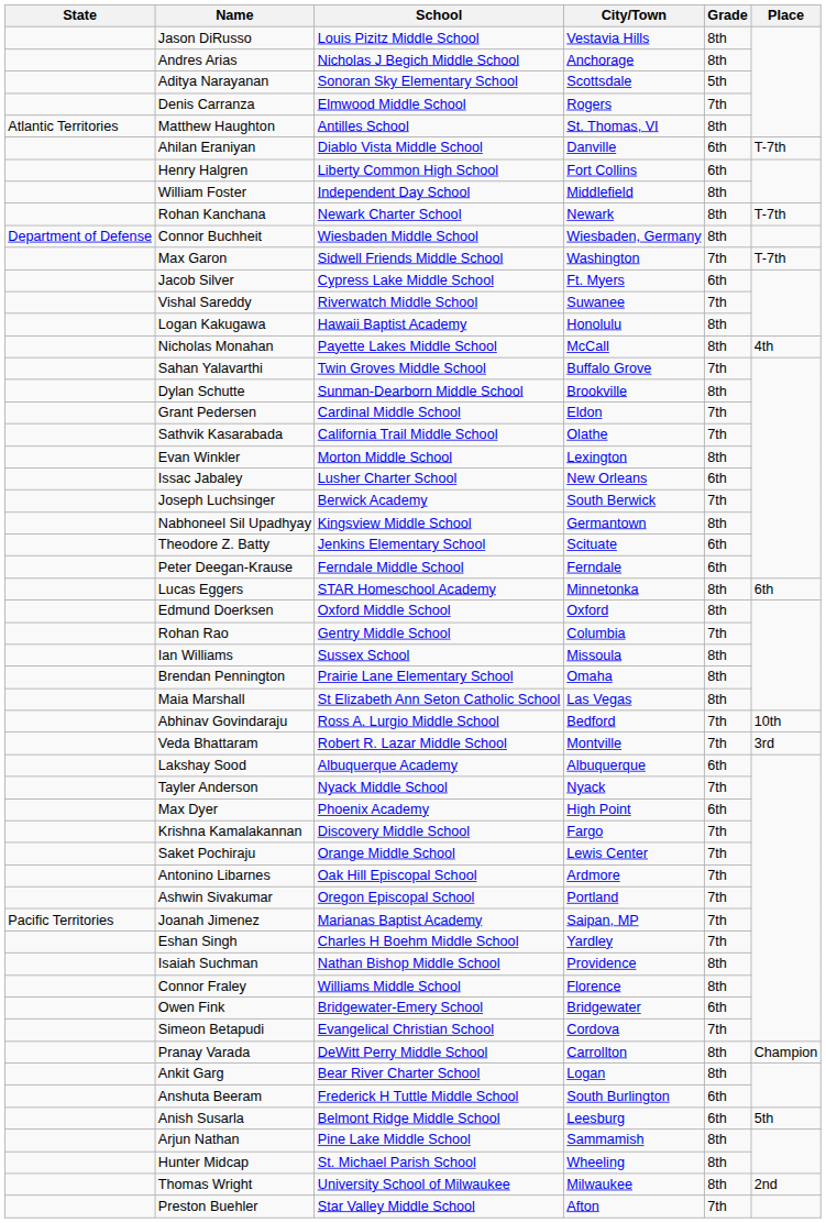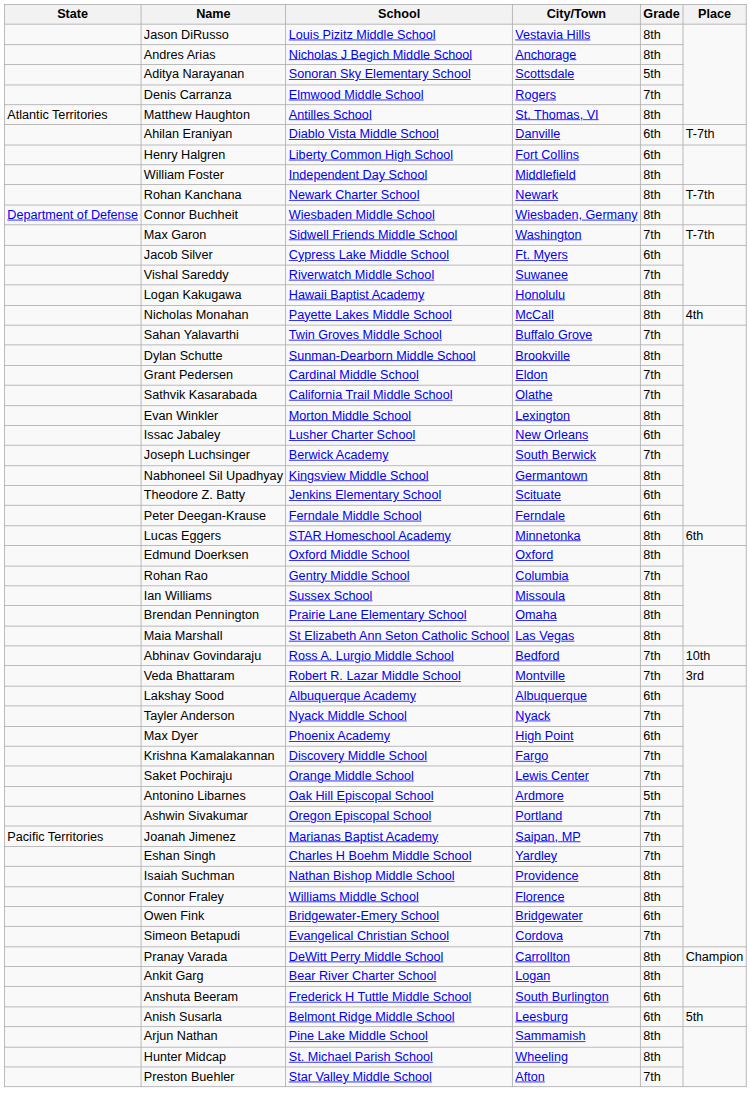Antonino Libarnes | Grade: 7th -> 5th
- row: Thomas Wright | University School of Milwaukee | Milwaukee | 8th | 2nd
